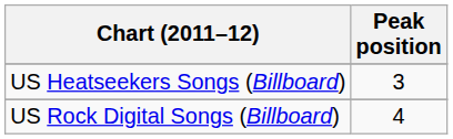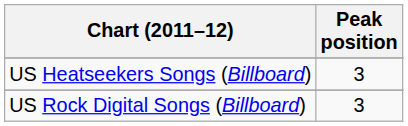US Rock Digital Songs (Billboard) | Peak position: 4 -> 3
